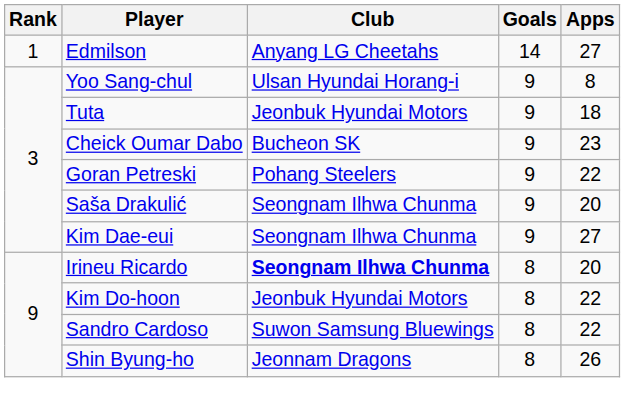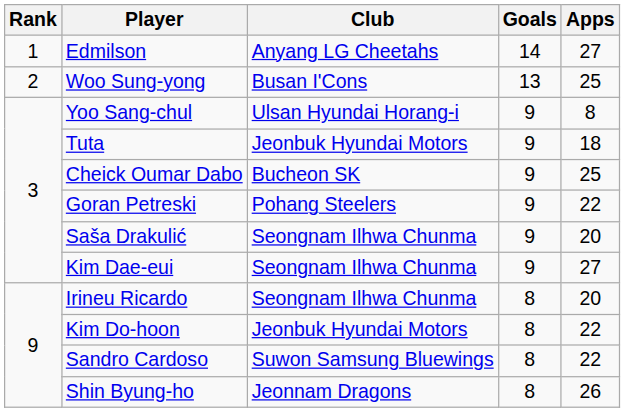+ row: 2 | Woo Sung-yong | Busan I'Cons | 13 | 25
Cheick Oumar Dabo | Apps: 23 -> 25
Irineu Ricardo | Club: bold -> normal
